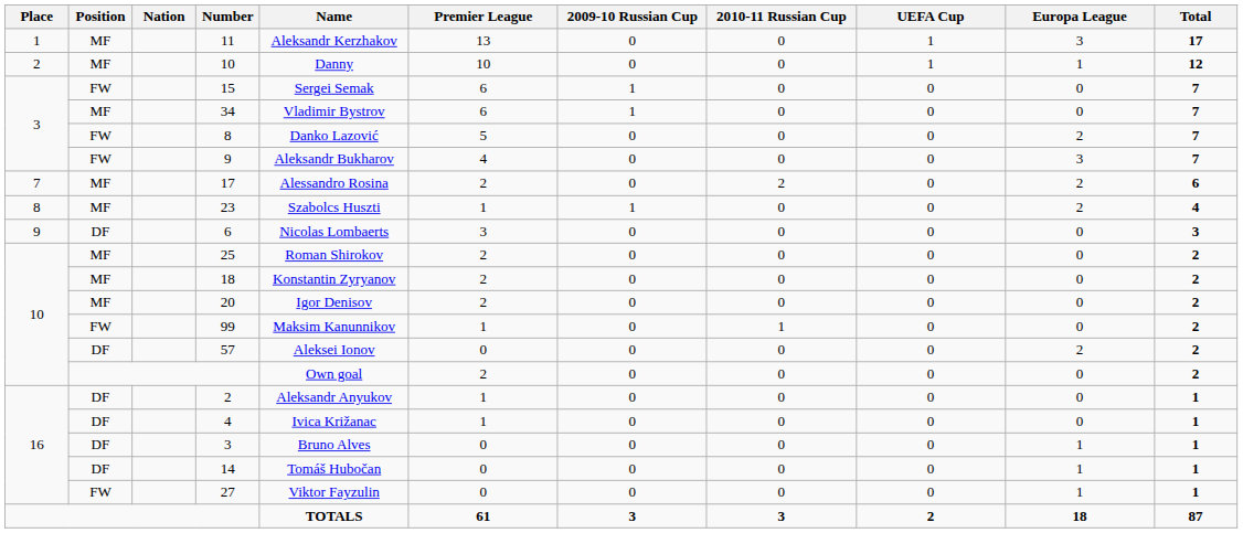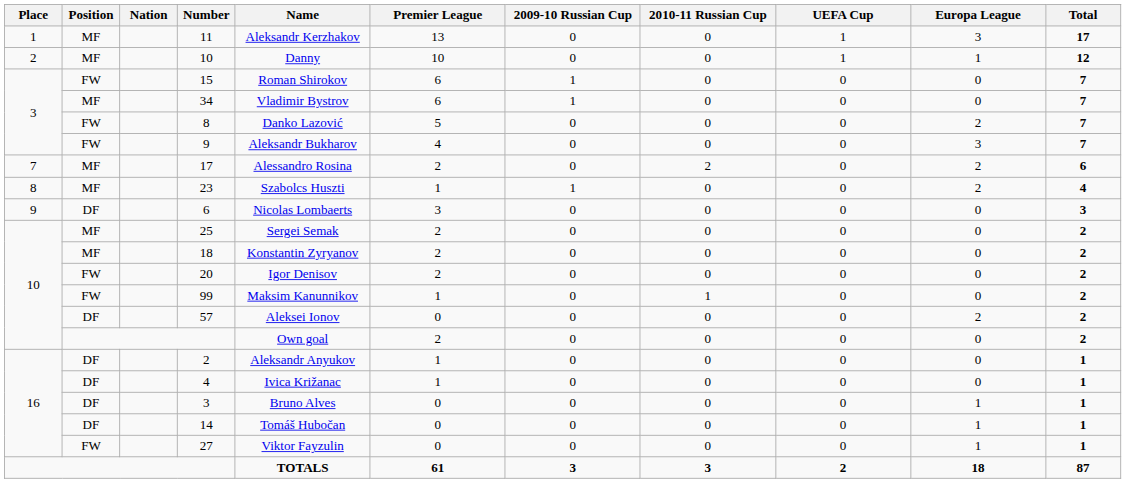15 | Name: Sergei Semak -> Roman Shirokov
25 | Name: Roman Shirokov -> Sergei Semak
20 | Position: MF -> FW
